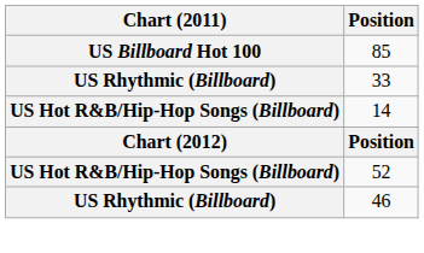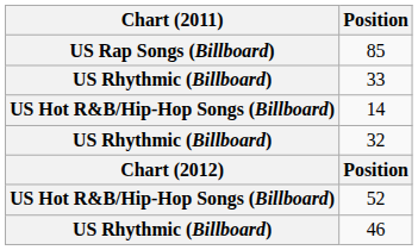85 | Chart (2011): US Billboard Hot 100 -> US Rap Songs (Billboard)
+ row: US Rhythmic (Billboard) | 32
